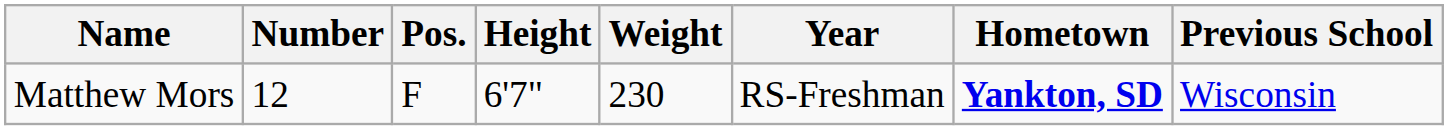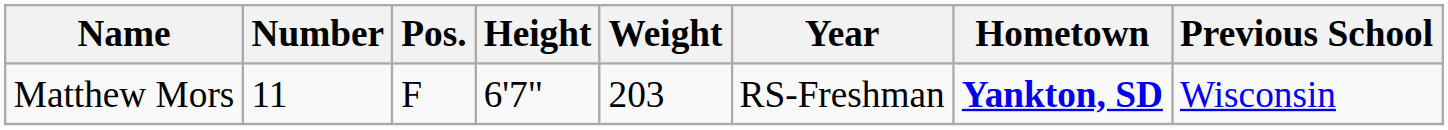Matthew Mors | Number: 12 -> 11
Matthew Mors | Weight: 230 -> 203
